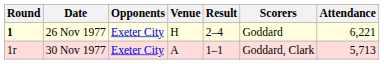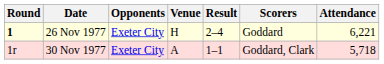30 Nov 1977 | Attendance: 5,713 -> 5,718
